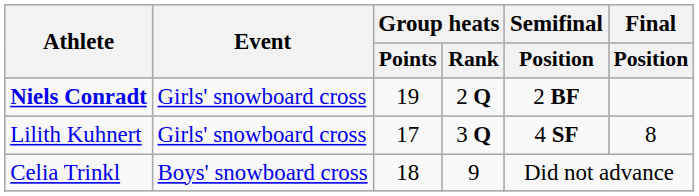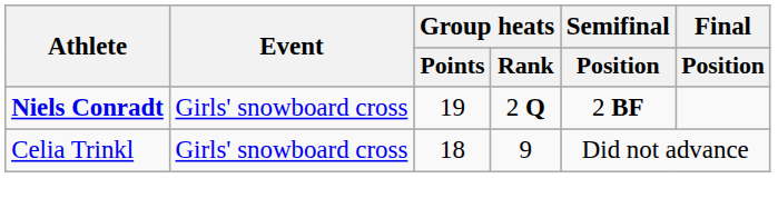- row: Lilith Kuhnert | Girls' snowboard cross | 17 | 3 Q | 4 SF | 8
Celia Trinkl | Event: Boys' snowboard cross -> Girls' snowboard cross
